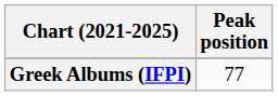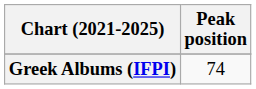Greek Albums (IFPI) | Peak position: 77 -> 74
